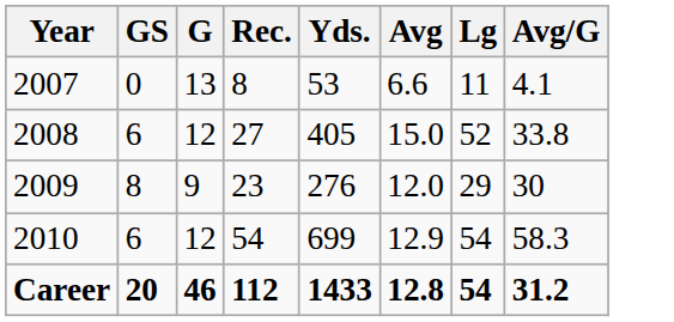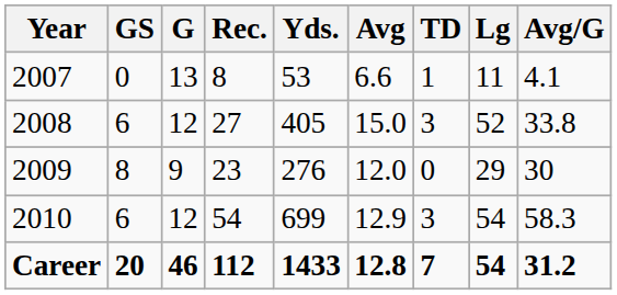+ column: TD | 1 | 3 | 0 | 3 | 7
